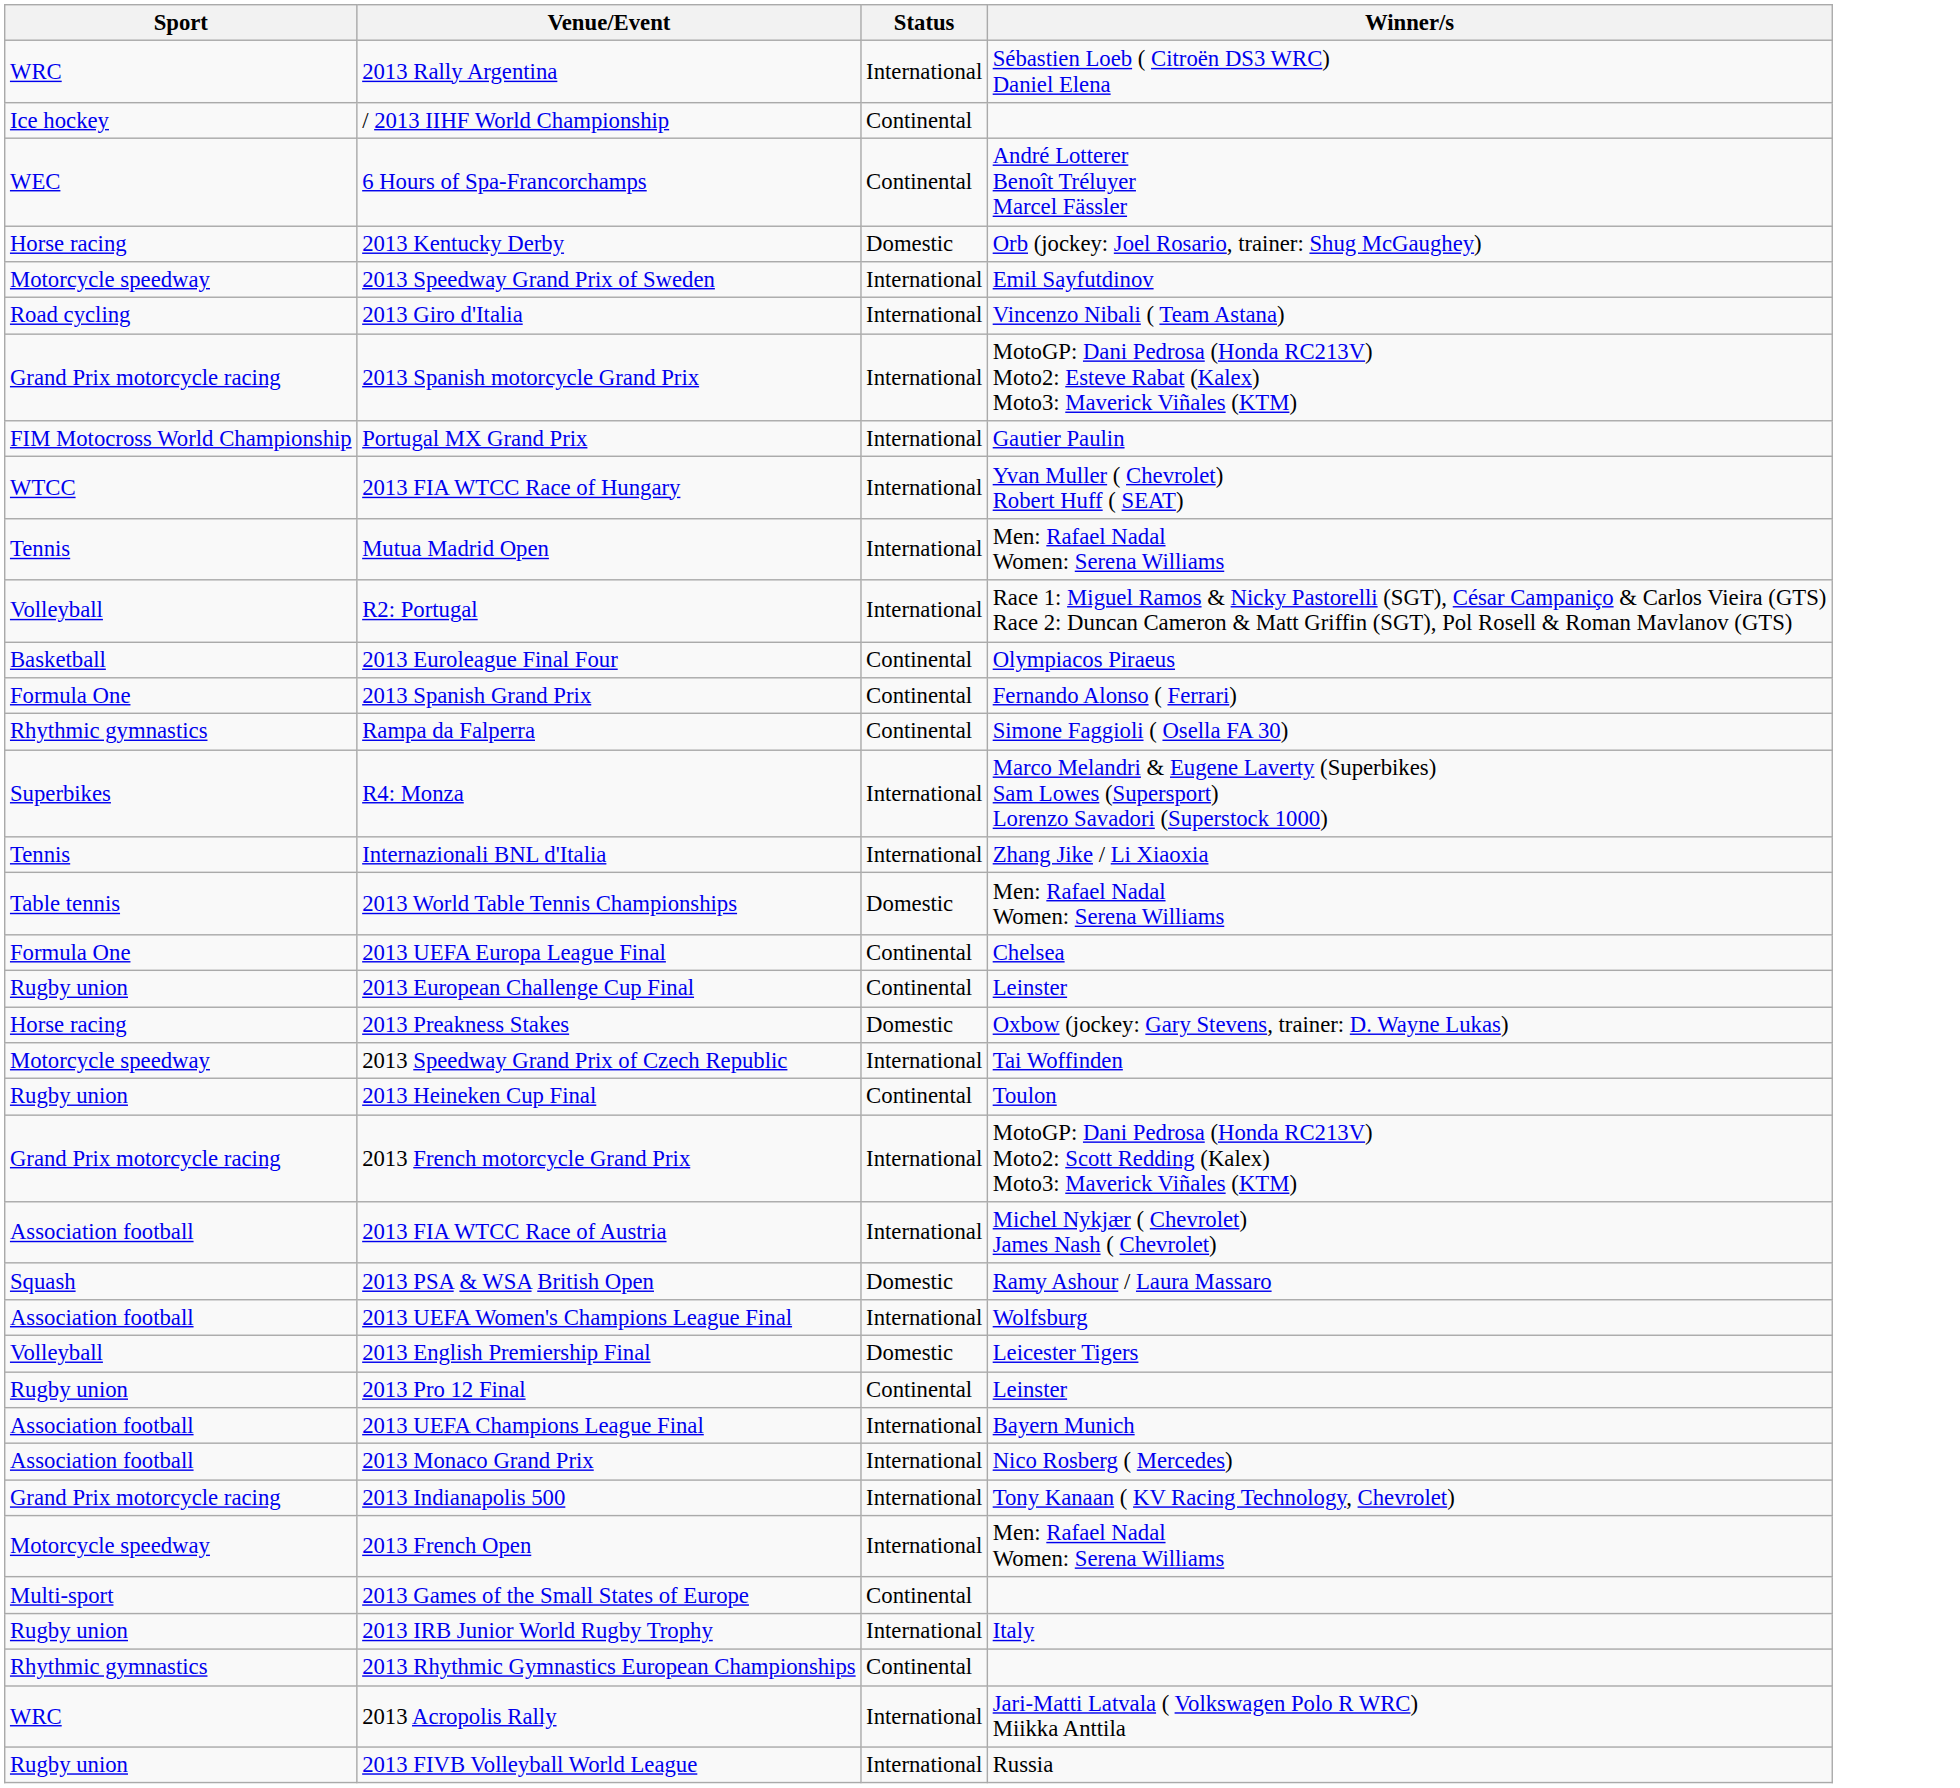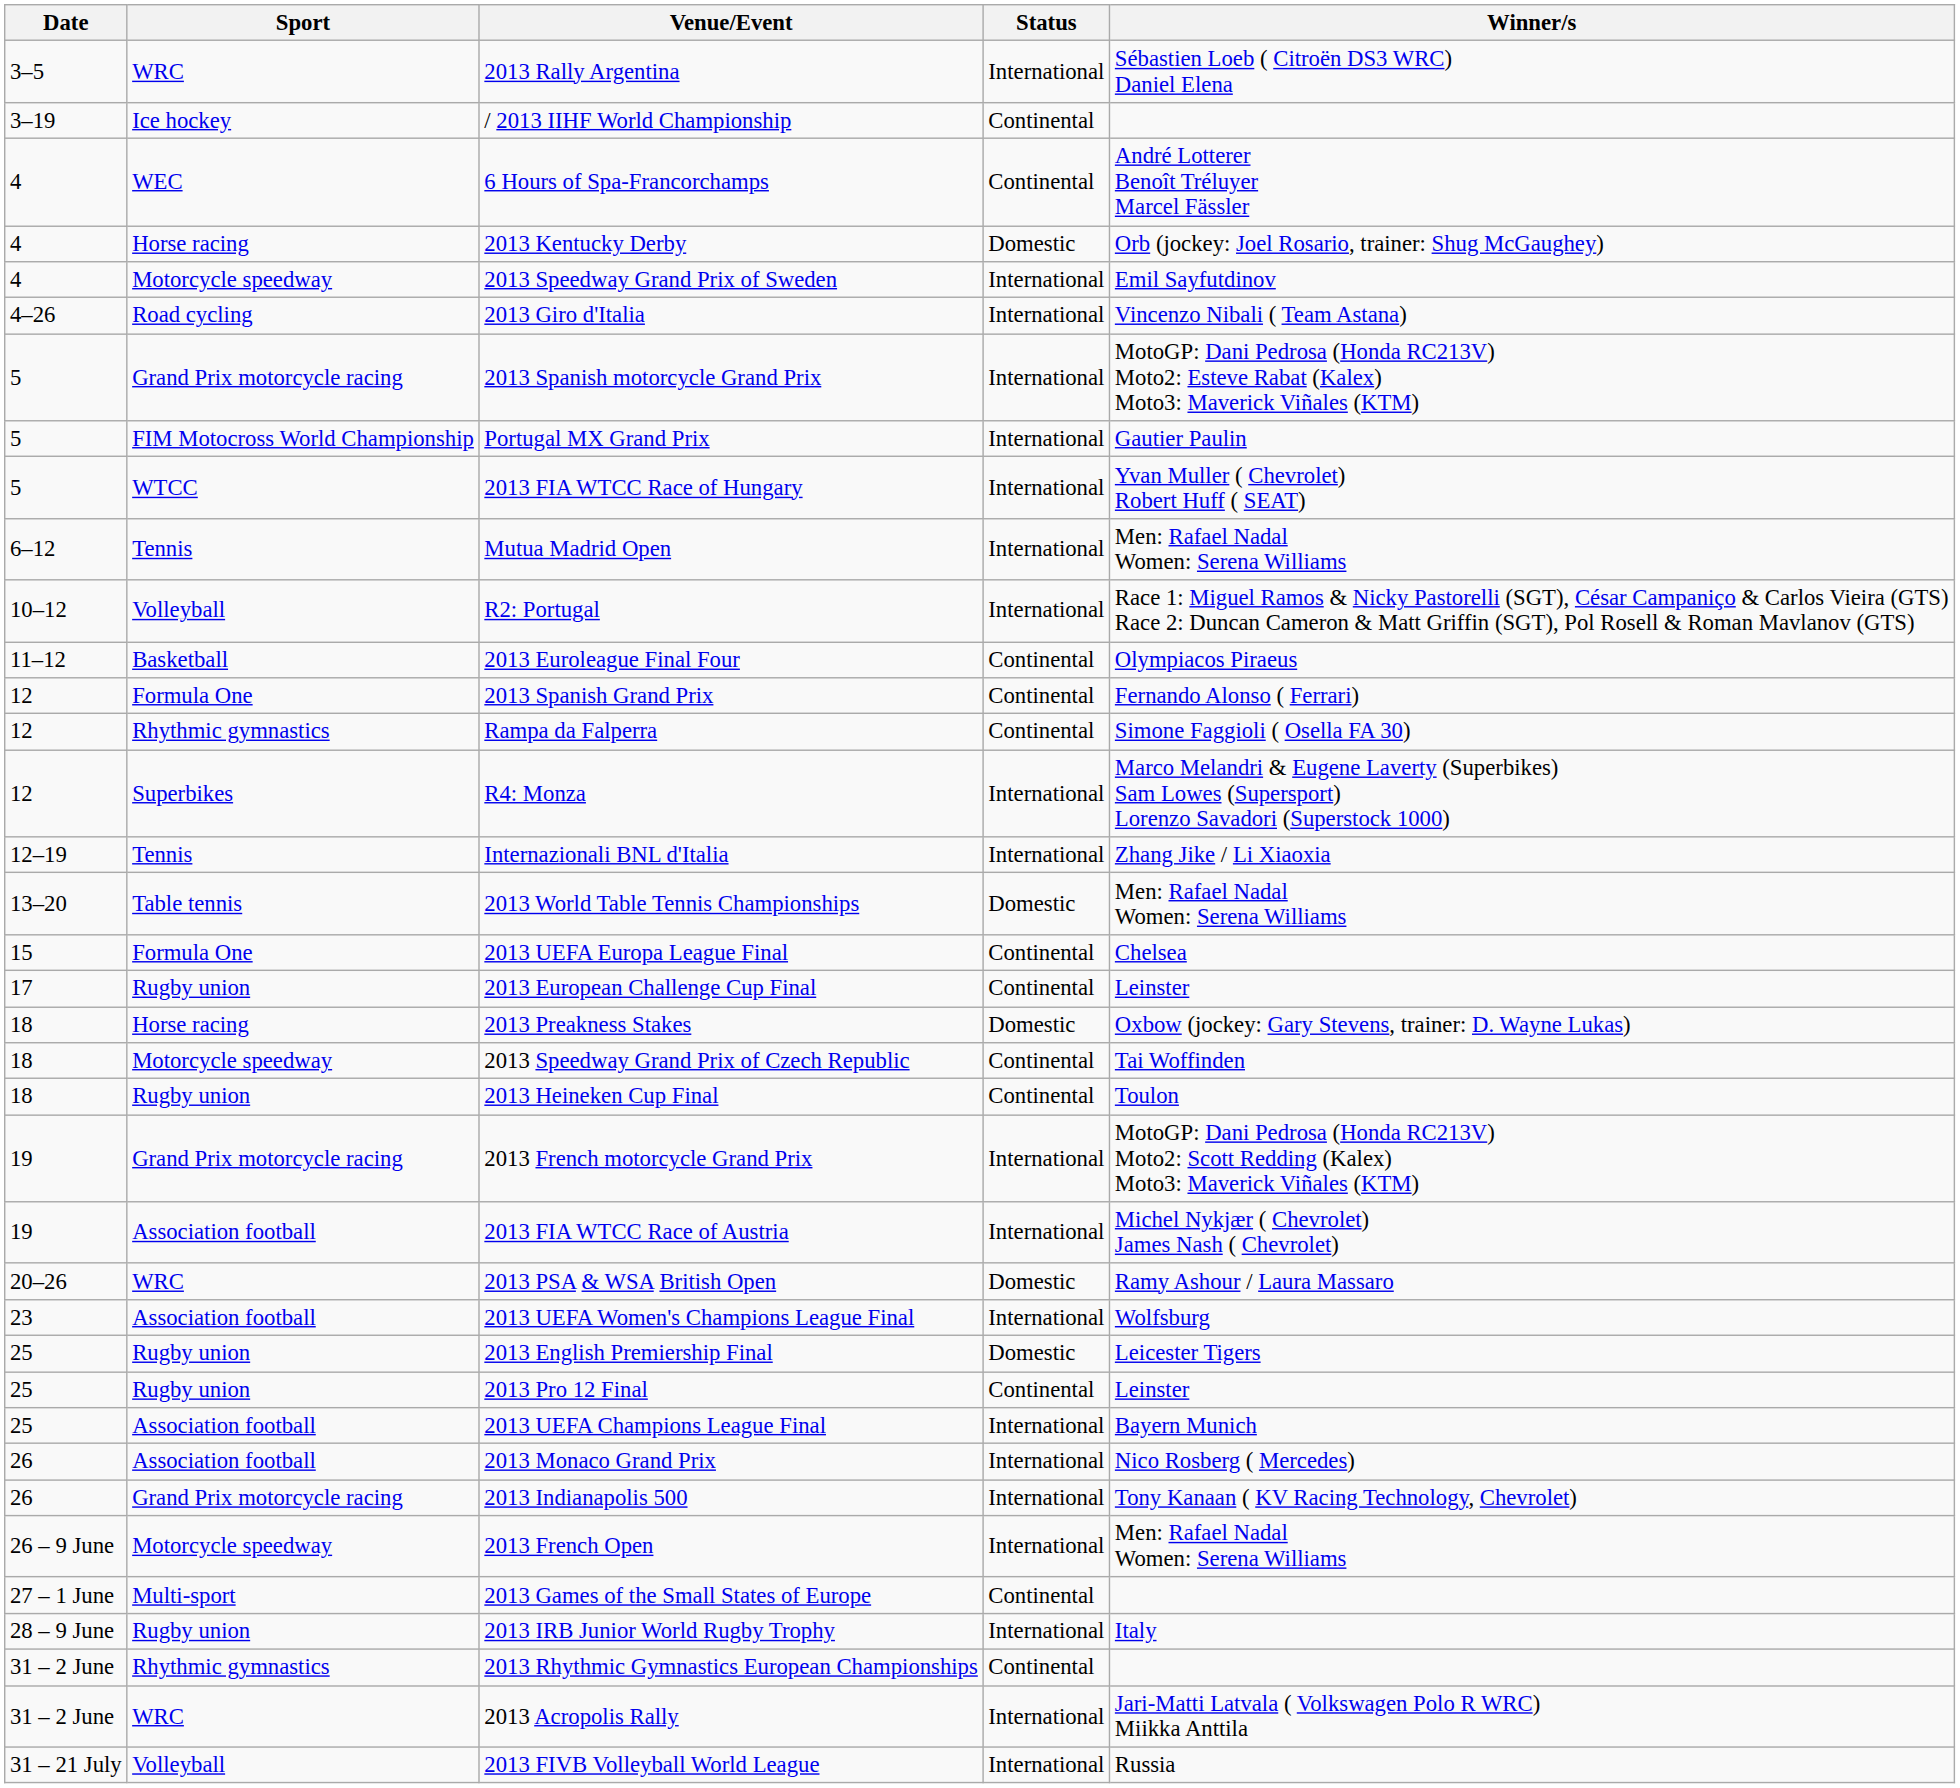+ column: Date | 3–5 | 3–19 | 4 | 4 | 4 | 4–26 | 5 | 5 | 5 | 6–12 | 10–12 | 11–12 | 12 | 12 | 12 | 12–19 | 13–20 | 15 | 17 | 18 | 18 | 18 | 19 | 19 | 20–26 | 23 | 25 | 25 | 25 | 26 | 26 | 26 – 9 June | 27 – 1 June | 28 – 9 June | 31 – 2 June | 31 – 2 June | 31 – 21 July
2013 Speedway Grand Prix of Czech Republic | Status: International -> Continental
2013 PSA & WSA British Open | Sport: Squash -> WRC
2013 English Premiership Final | Sport: Volleyball -> Rugby union
2013 FIVB Volleyball World League | Sport: Rugby union -> Volleyball
